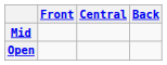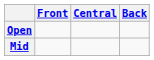rows swapped: Mid <-> Open
